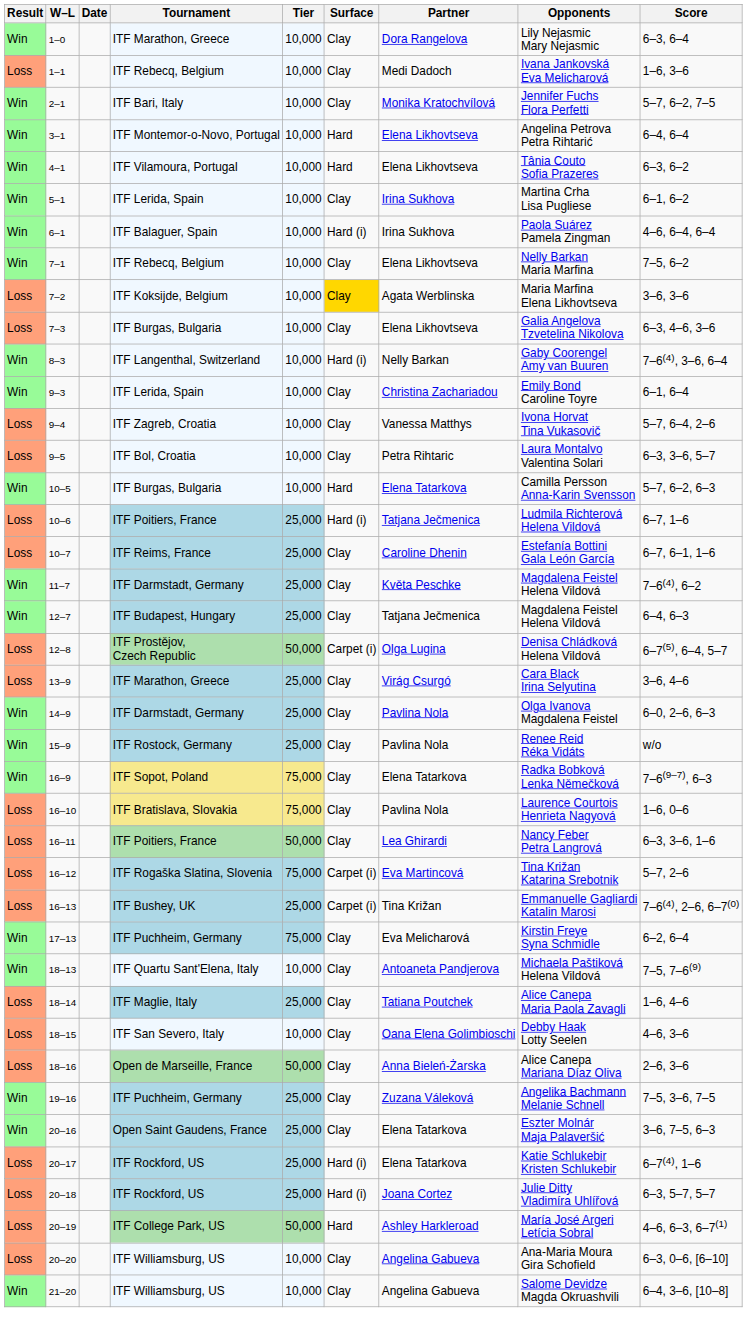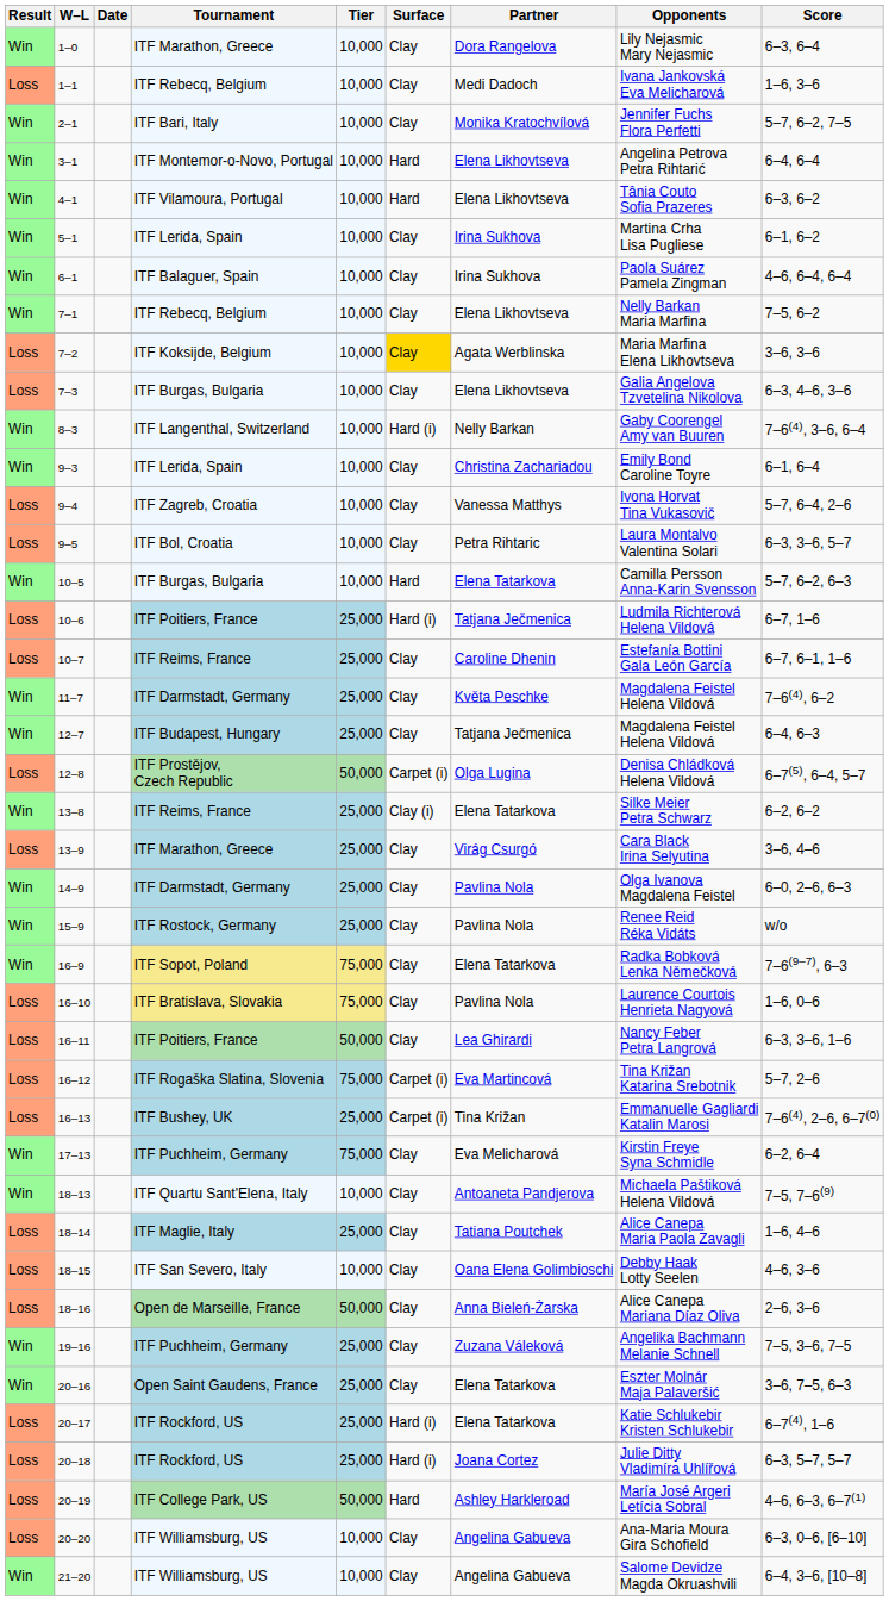6–1 | Surface: Hard (i) -> Clay
+ row: Win | 13–8 | ITF Reims, France | 25,000 | Clay (i) | Elena Tatarkova | Silke Meier Petra Schwarz | 6–2, 6–2
